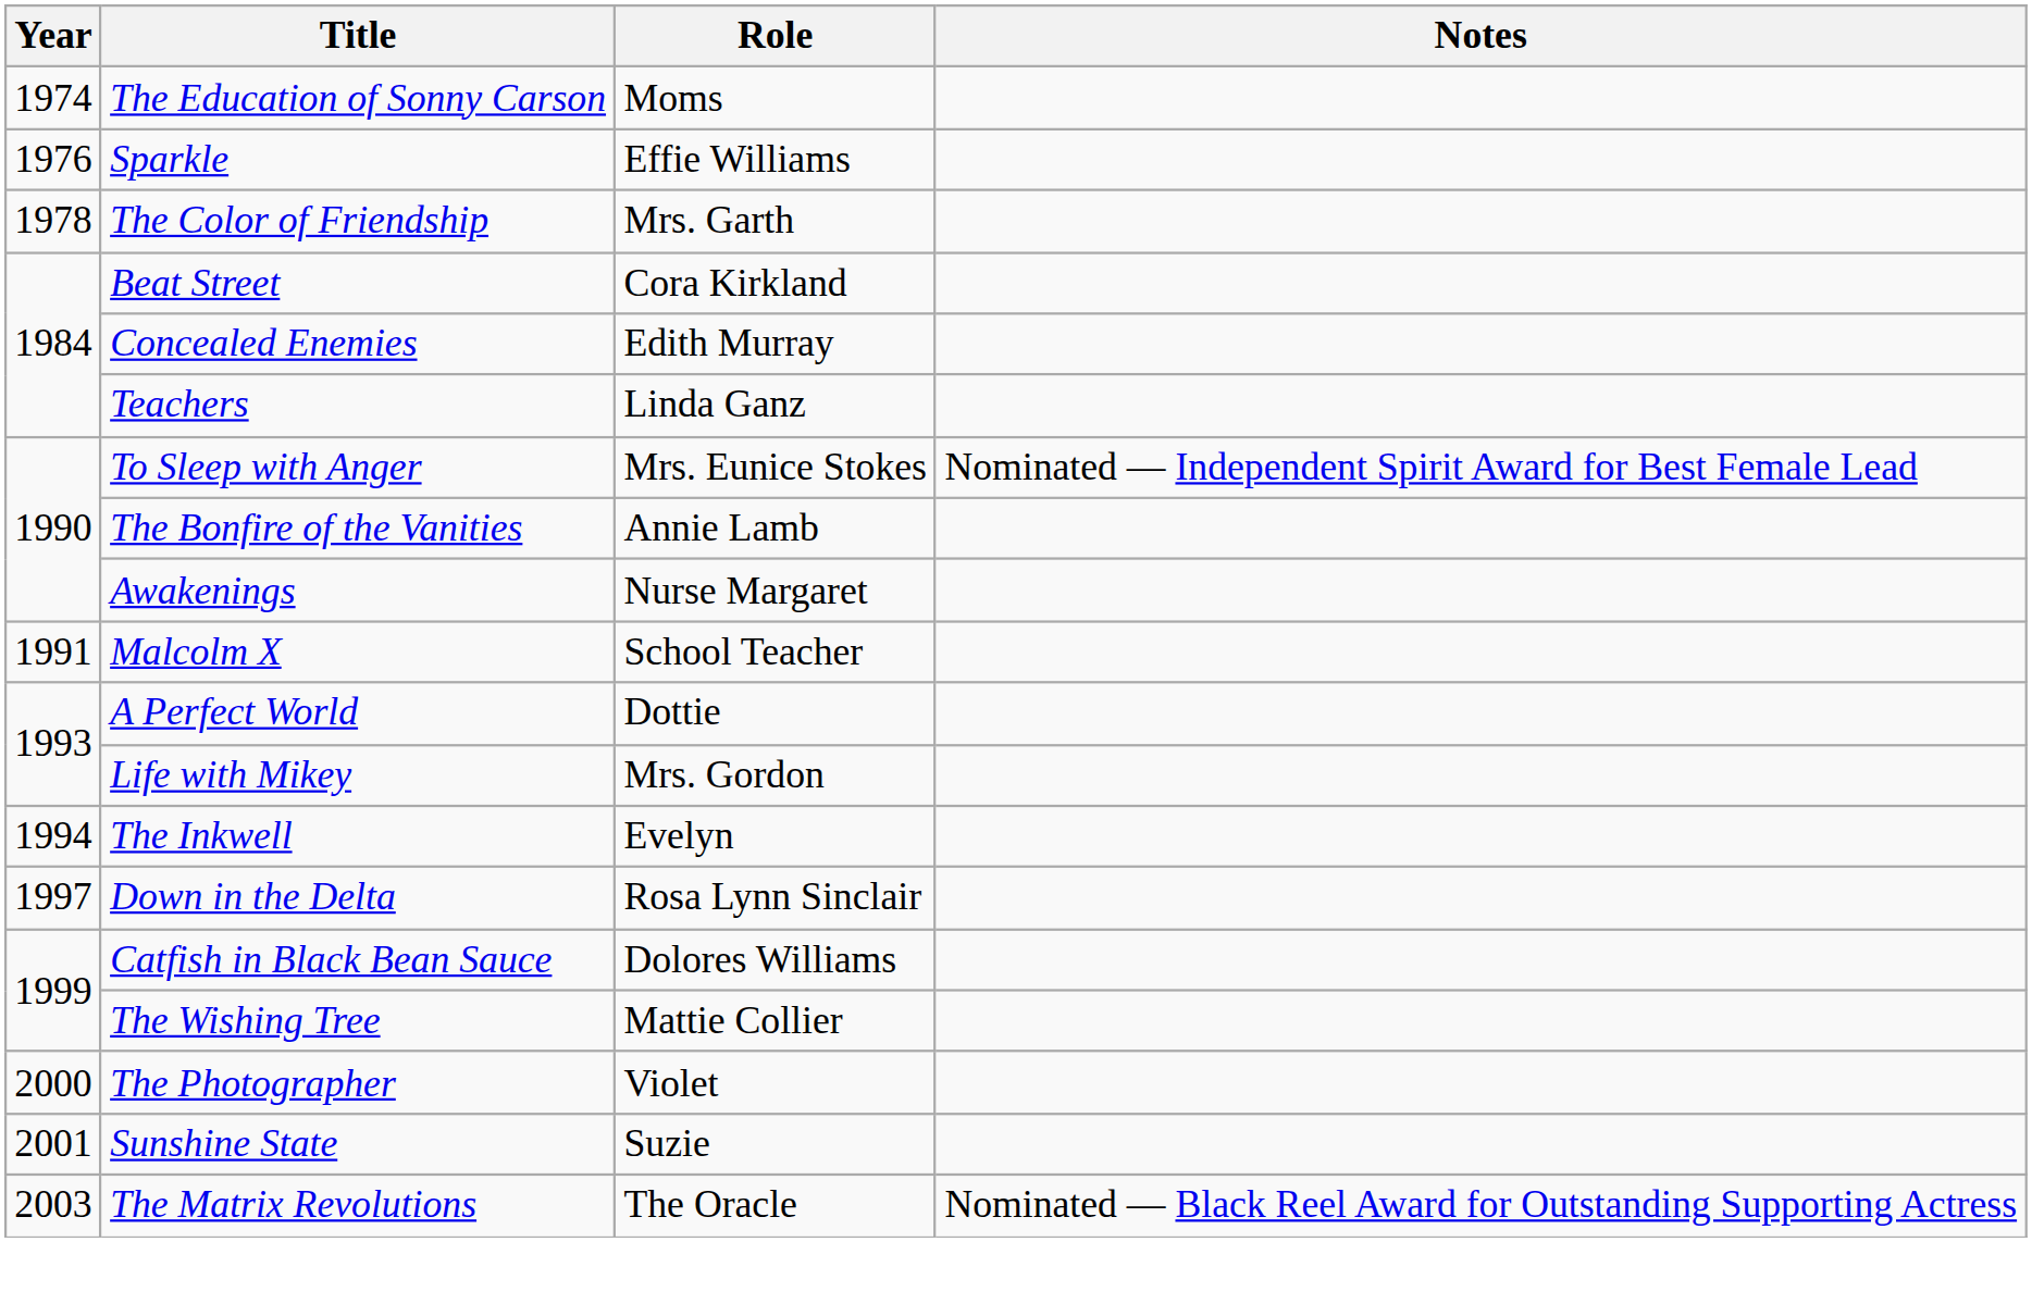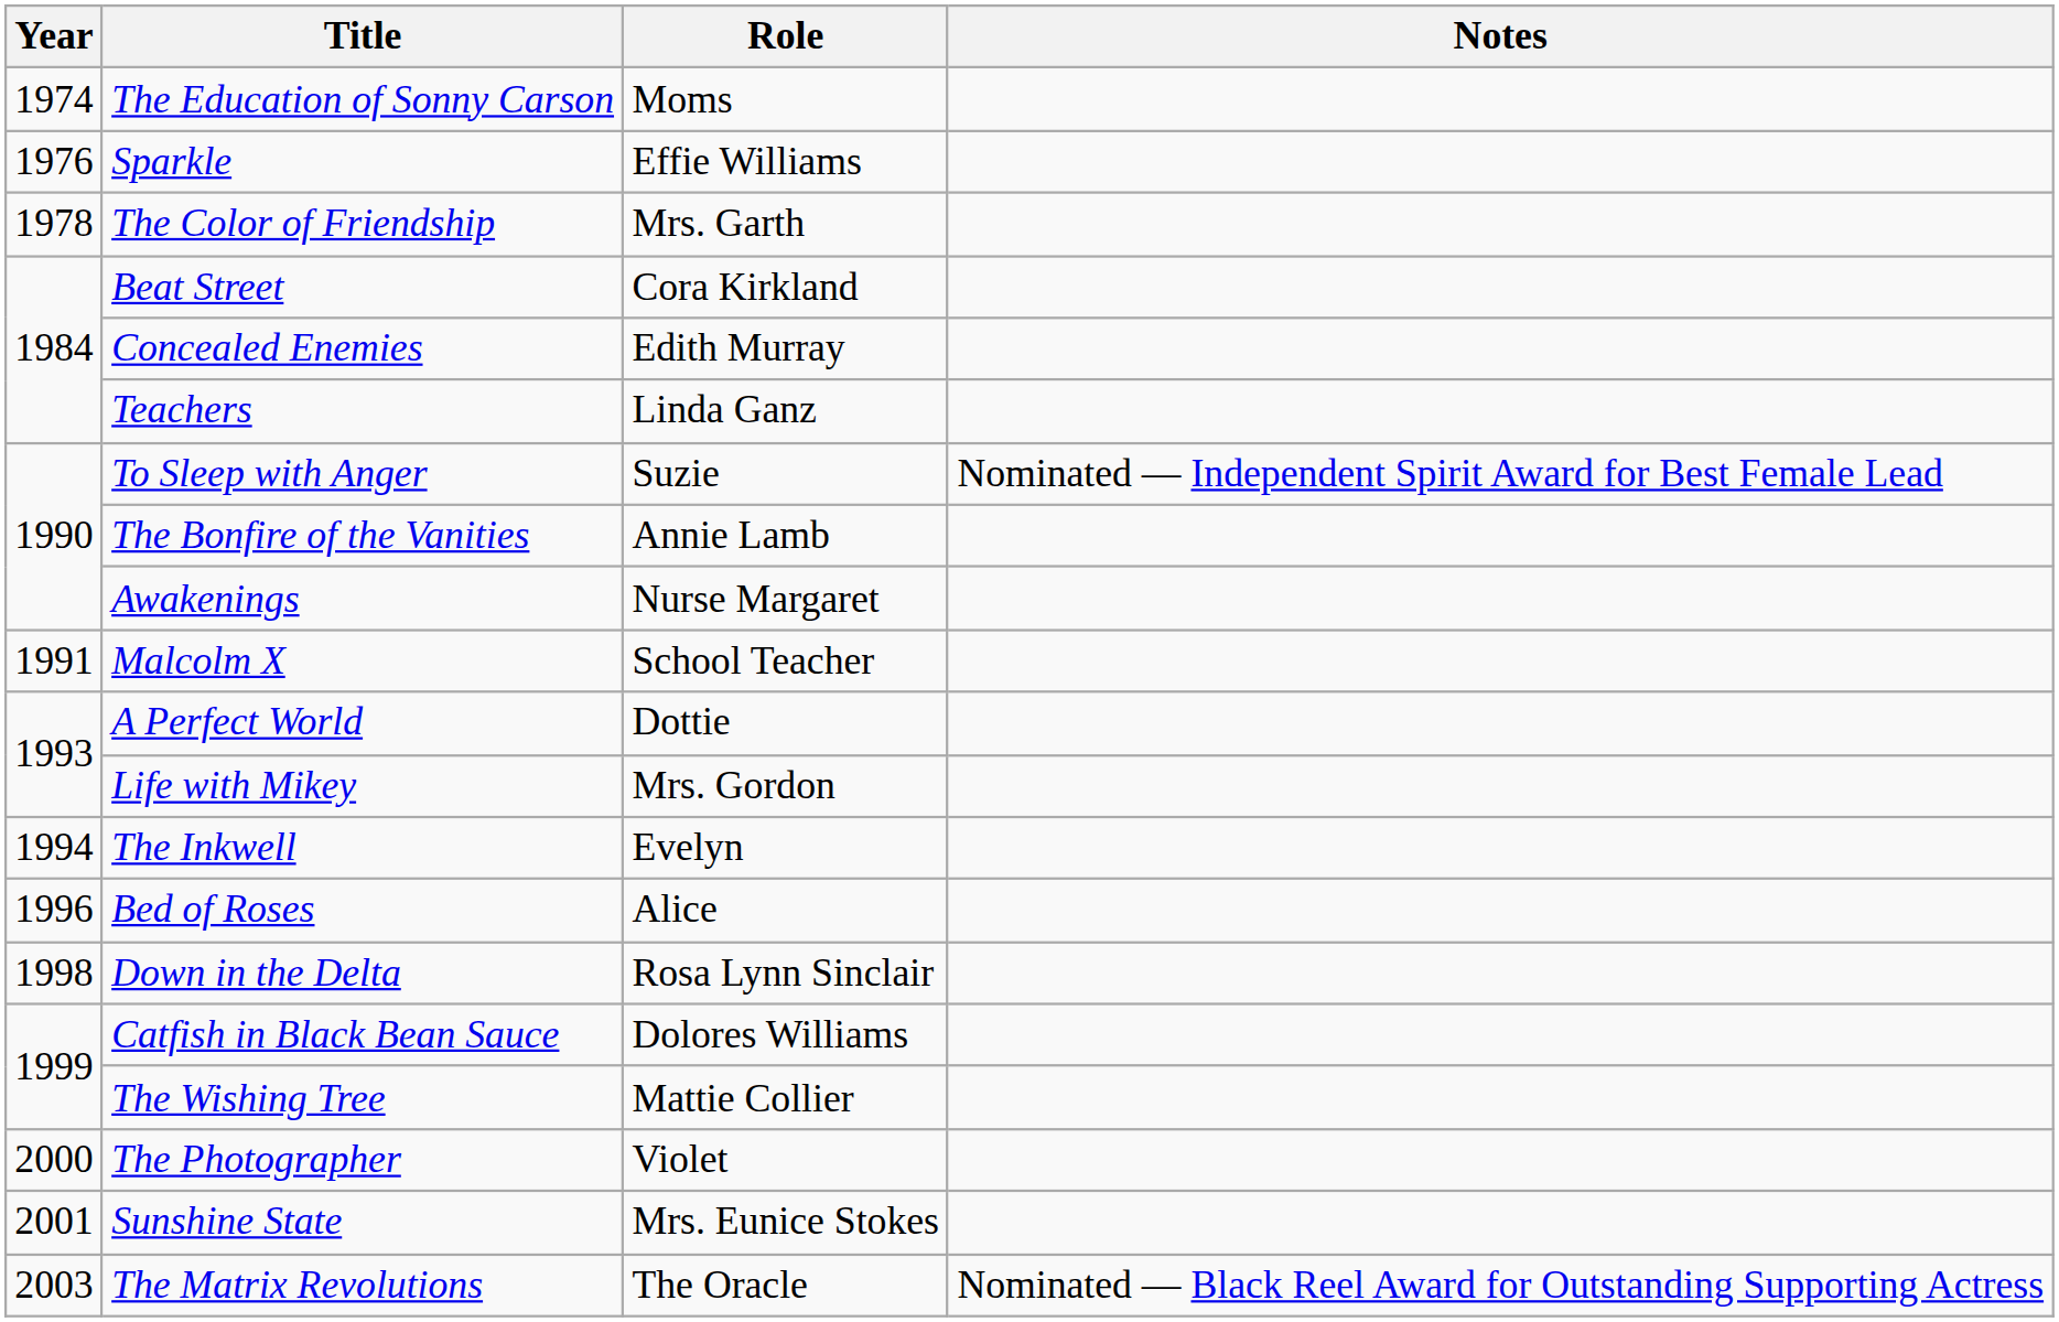To Sleep with Anger | Role: Mrs. Eunice Stokes -> Suzie
+ row: 1996 | Bed of Roses | Alice
Down in the Delta | Year: 1997 -> 1998
Sunshine State | Role: Suzie -> Mrs. Eunice Stokes
